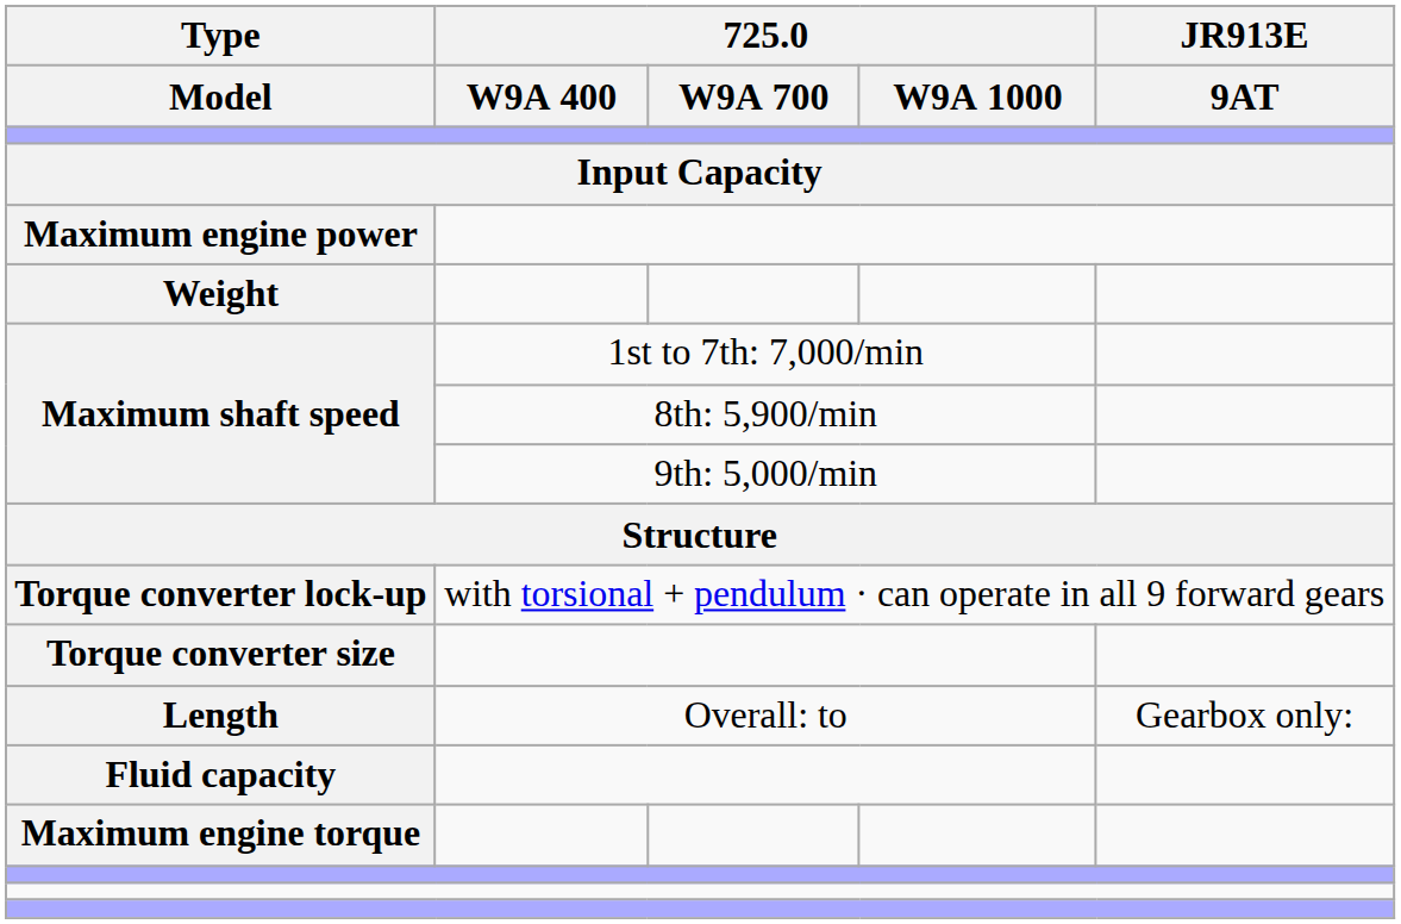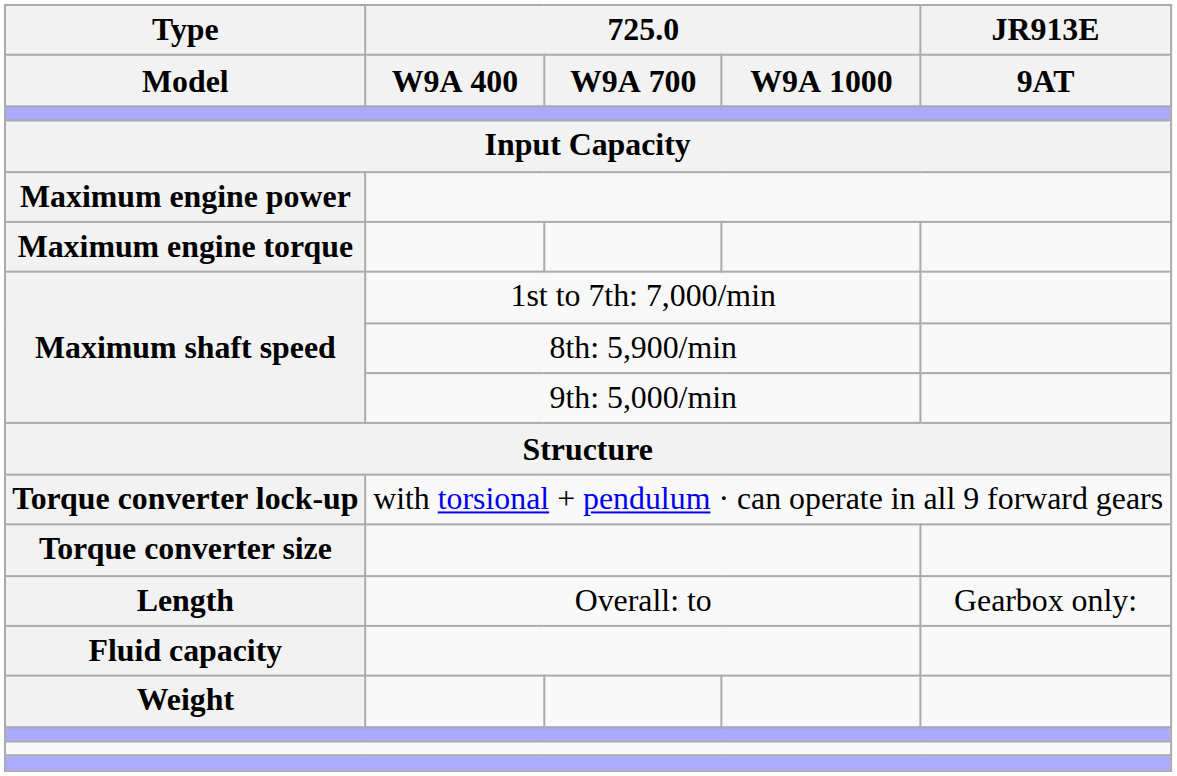rows swapped: Maximum engine torque <-> Weight
